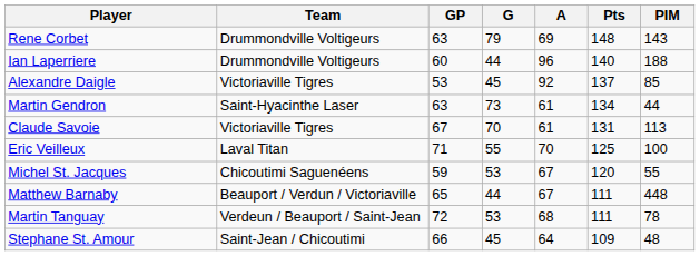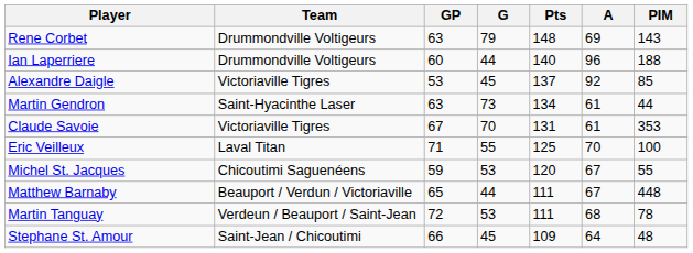columns swapped: A <-> Pts
Claude Savoie | PIM: 113 -> 353
